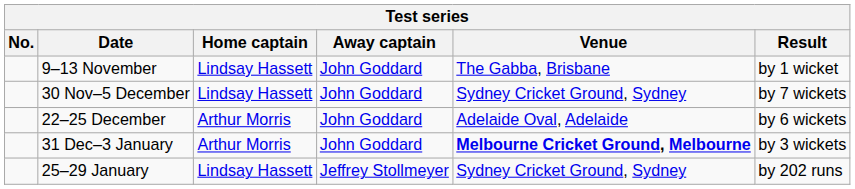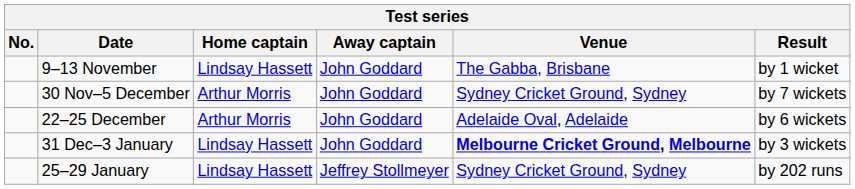30 Nov–5 December | Home captain: Lindsay Hassett -> Arthur Morris
31 Dec–3 January | Home captain: Arthur Morris -> Lindsay Hassett
